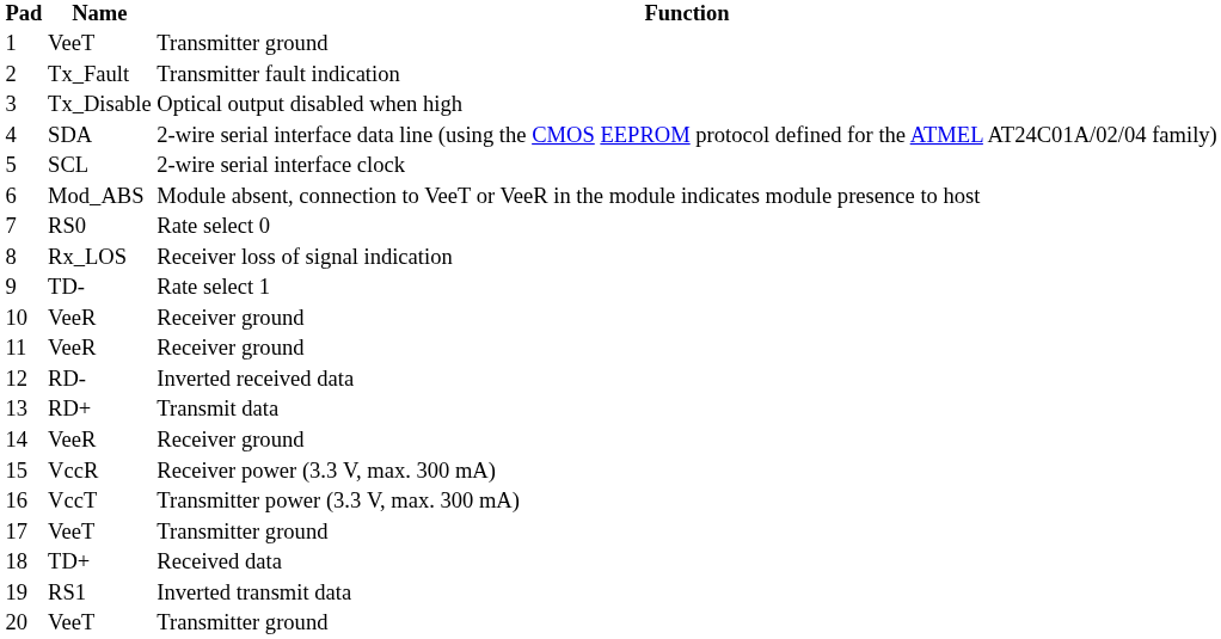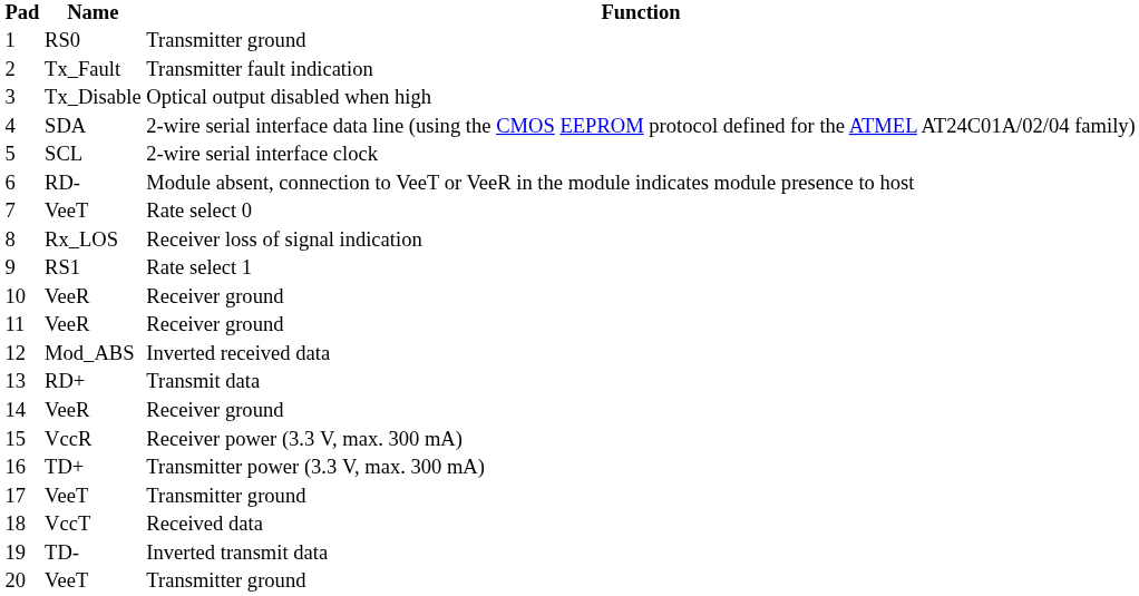1 | Name: VeeT -> RS0
6 | Name: Mod_ABS -> RD-
7 | Name: RS0 -> VeeT
9 | Name: TD- -> RS1
12 | Name: RD- -> Mod_ABS
16 | Name: VccT -> TD+
18 | Name: TD+ -> VccT
19 | Name: RS1 -> TD-
